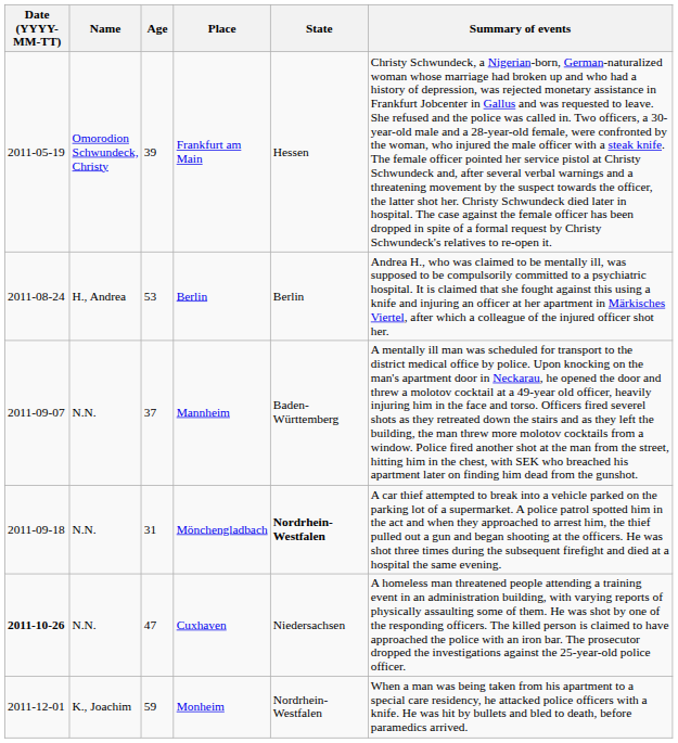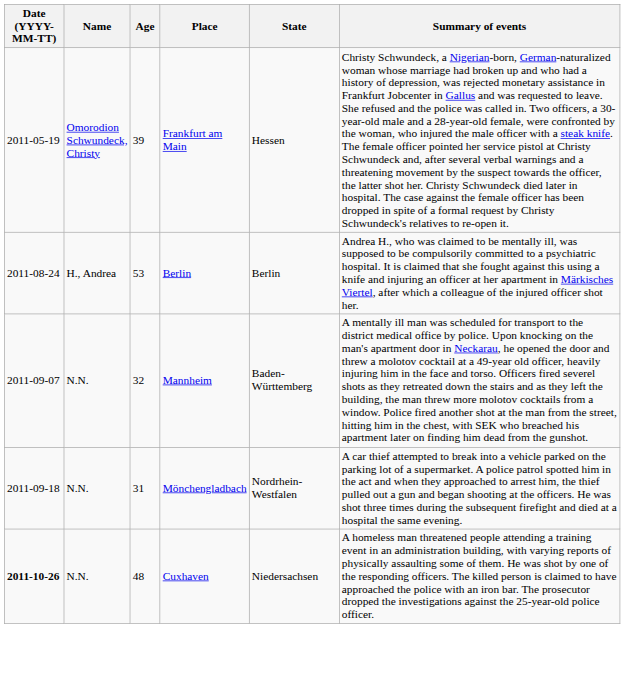Mannheim | Age: 37 -> 32
Mönchengladbach | State: bold -> normal
Cuxhaven | Age: 47 -> 48
- row: 2011-12-01 | K., Joachim | 59 | Monheim | Nordrhein-Westfalen | When a man was being taken from his apartment to a special care residency, he attacked police officers with a knife. He was hit by bullets and bled to death, before paramedics arrived.
